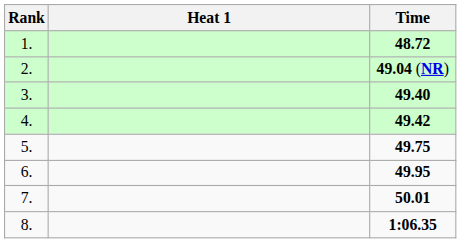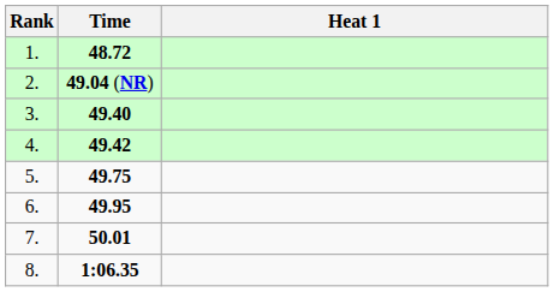columns swapped: Heat 1 <-> Time
